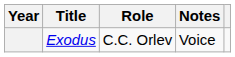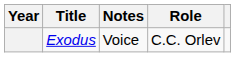columns swapped: Role <-> Notes
